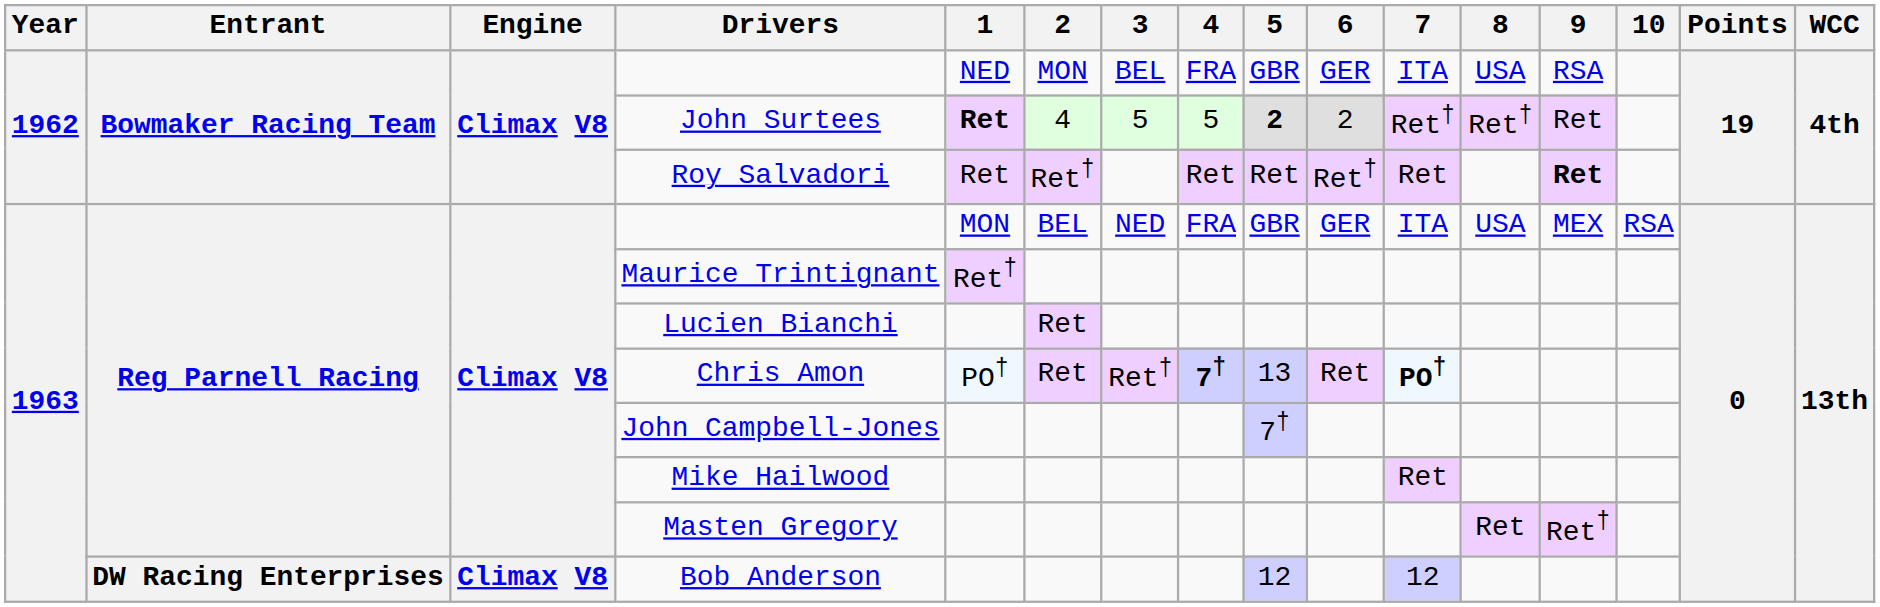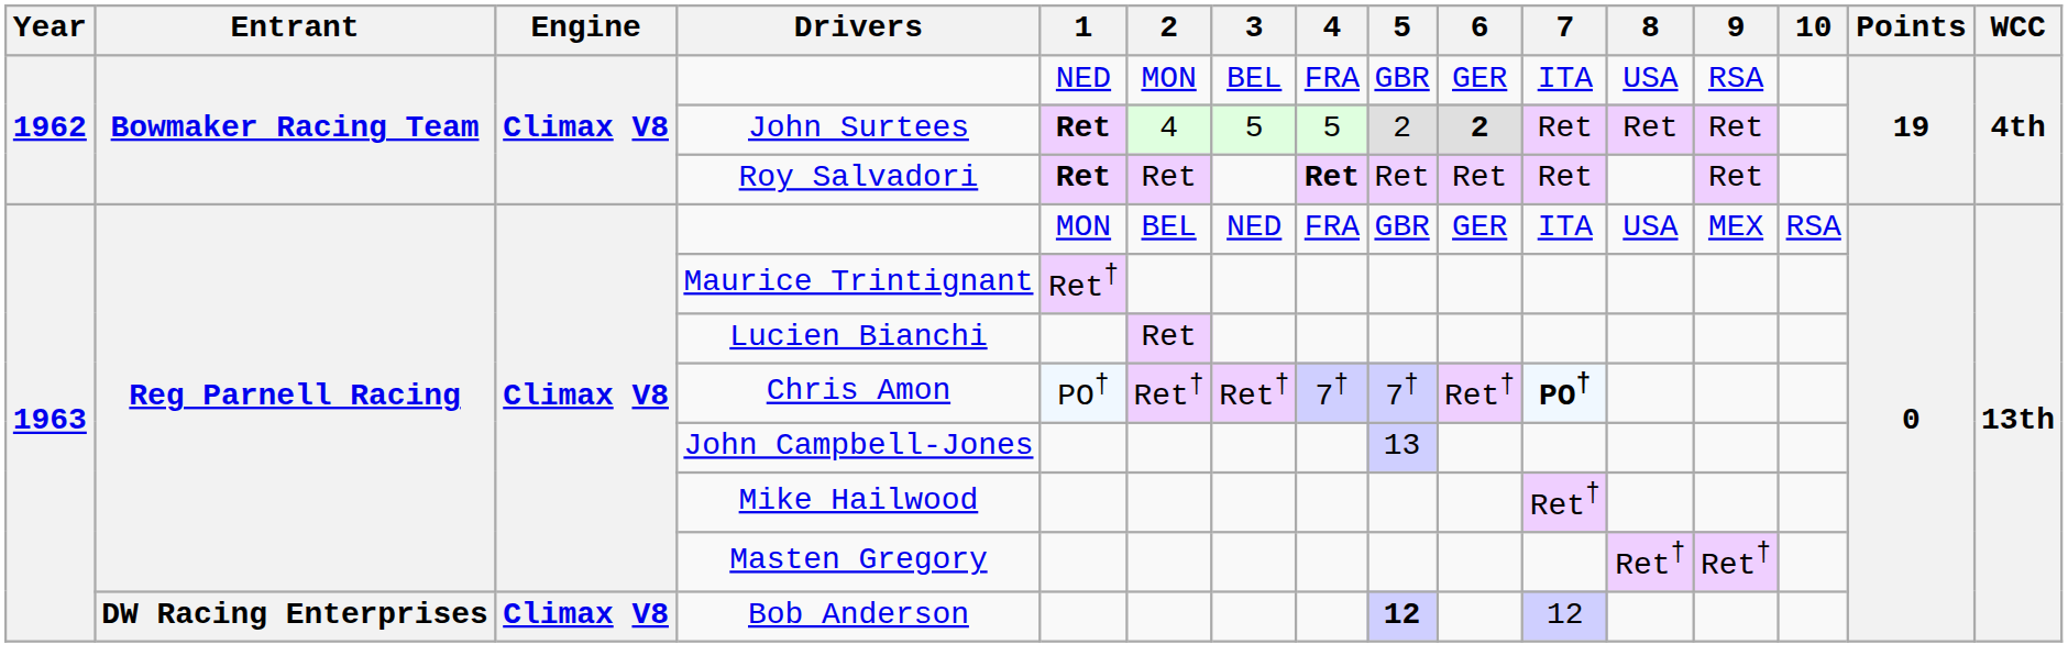John Surtees | 5: bold -> normal
John Surtees | 6: normal -> bold
John Surtees | 7: Ret† -> Ret
John Surtees | 8: Ret† -> Ret
Roy Salvadori | 1: normal -> bold
Roy Salvadori | 2: Ret† -> Ret
Roy Salvadori | 4: normal -> bold
Roy Salvadori | 6: Ret† -> Ret
Roy Salvadori | 9: bold -> normal
Chris Amon | 2: Ret -> Ret†
Chris Amon | 4: bold -> normal
Chris Amon | 5: 13 -> 7†
Chris Amon | 6: Ret -> Ret†
John Campbell-Jones | 5: 7† -> 13
Mike Hailwood | 7: Ret -> Ret†
Masten Gregory | 8: Ret -> Ret†
Bob Anderson | 5: normal -> bold
